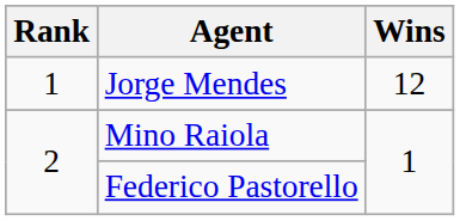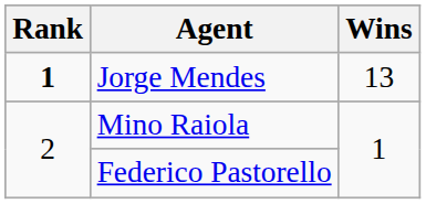Jorge Mendes | Rank: normal -> bold
Jorge Mendes | Wins: 12 -> 13
